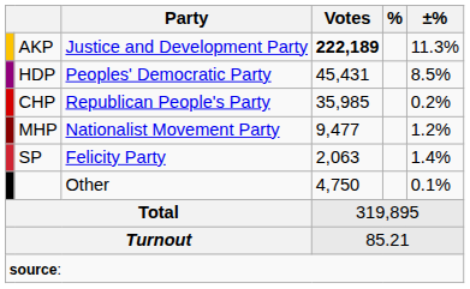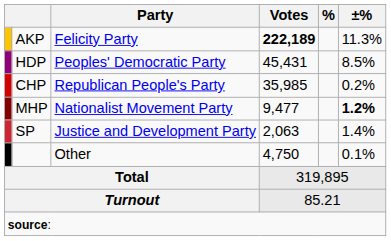AKP | Party: Justice and Development Party -> Felicity Party
MHP | ±%: normal -> bold
SP | Party: Felicity Party -> Justice and Development Party
